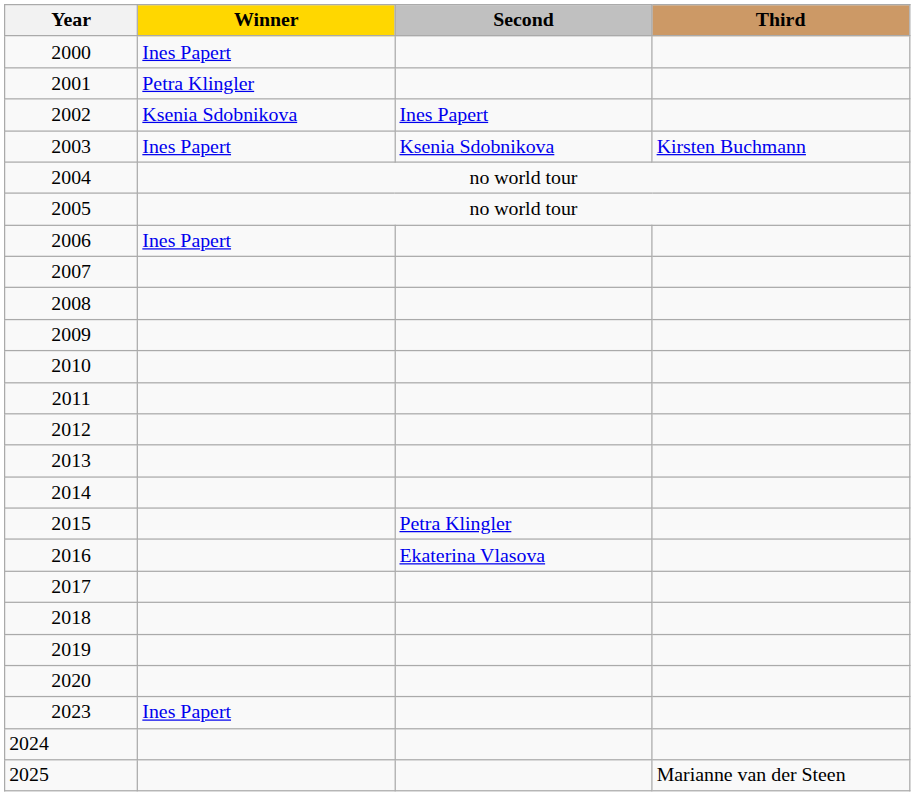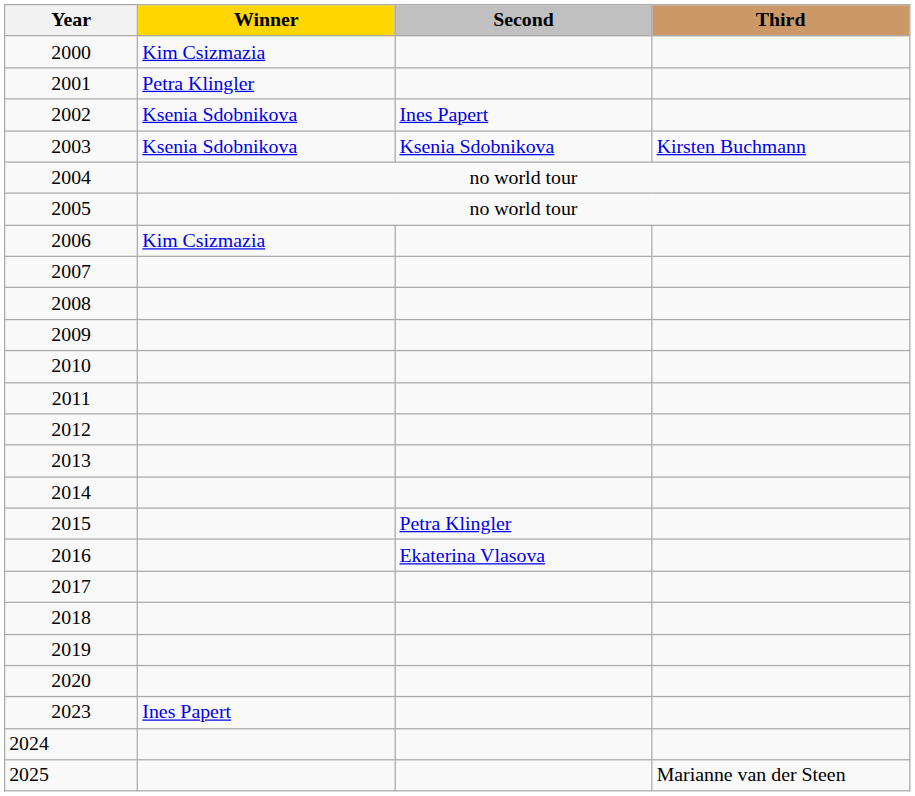2000 | Winner: Ines Papert -> Kim Csizmazia
2003 | Winner: Ines Papert -> Ksenia Sdobnikova
2006 | Winner: Ines Papert -> Kim Csizmazia
